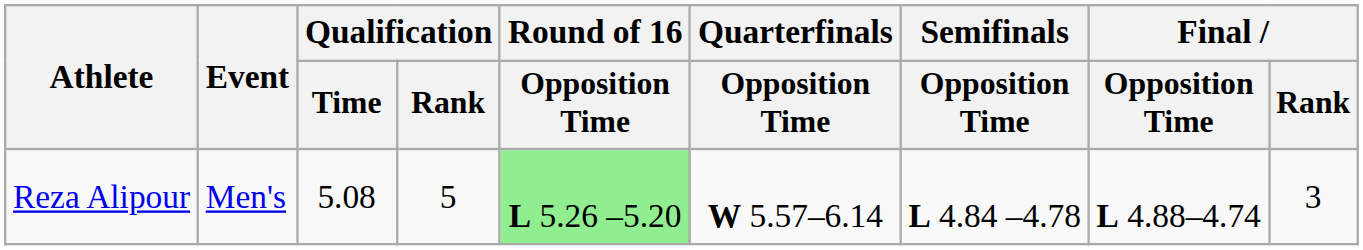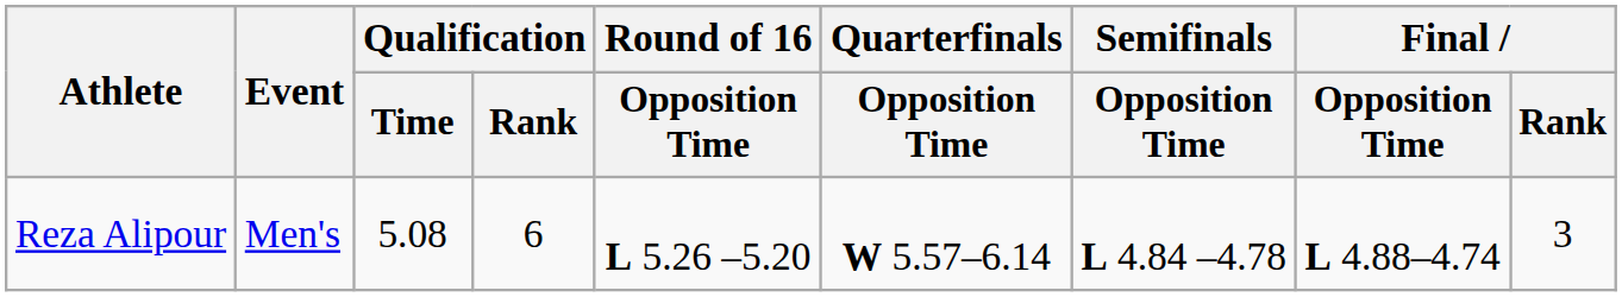Reza Alipour | Qualification / Rank: 5 -> 6
Reza Alipour | Round of 16 / Opposition Time: lightgreen background -> no background
